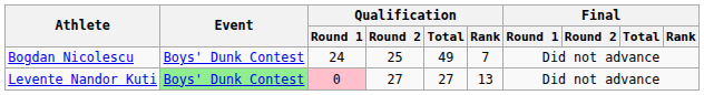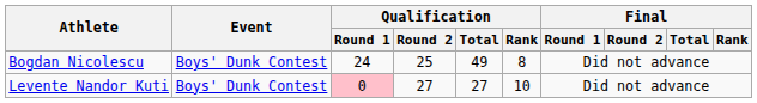Bogdan Nicolescu | Qualification / Rank: 7 -> 8
Levente Nandor Kuti | Event: lightgreen background -> no background
Levente Nandor Kuti | Qualification / Rank: 13 -> 10
